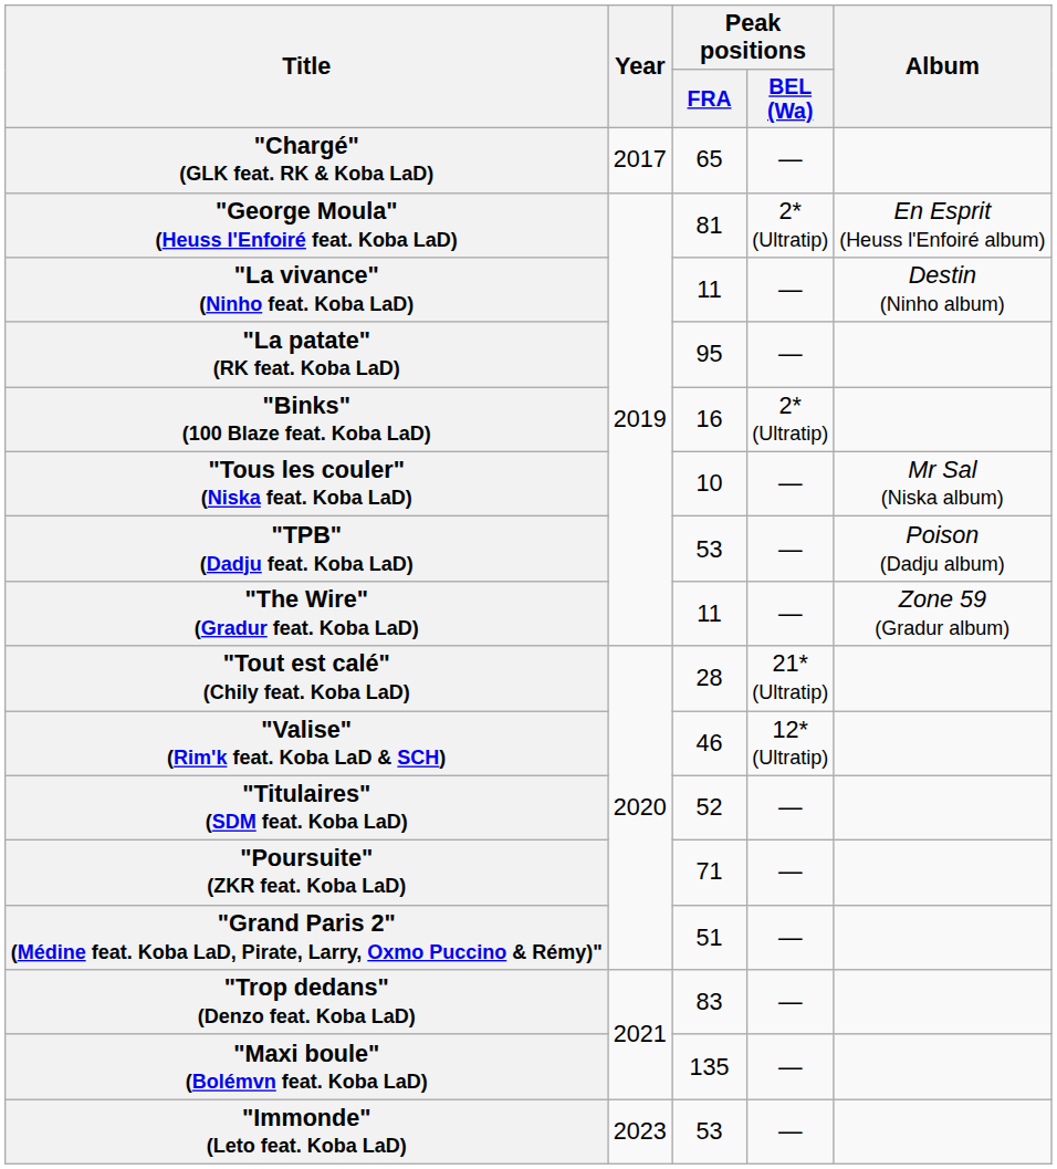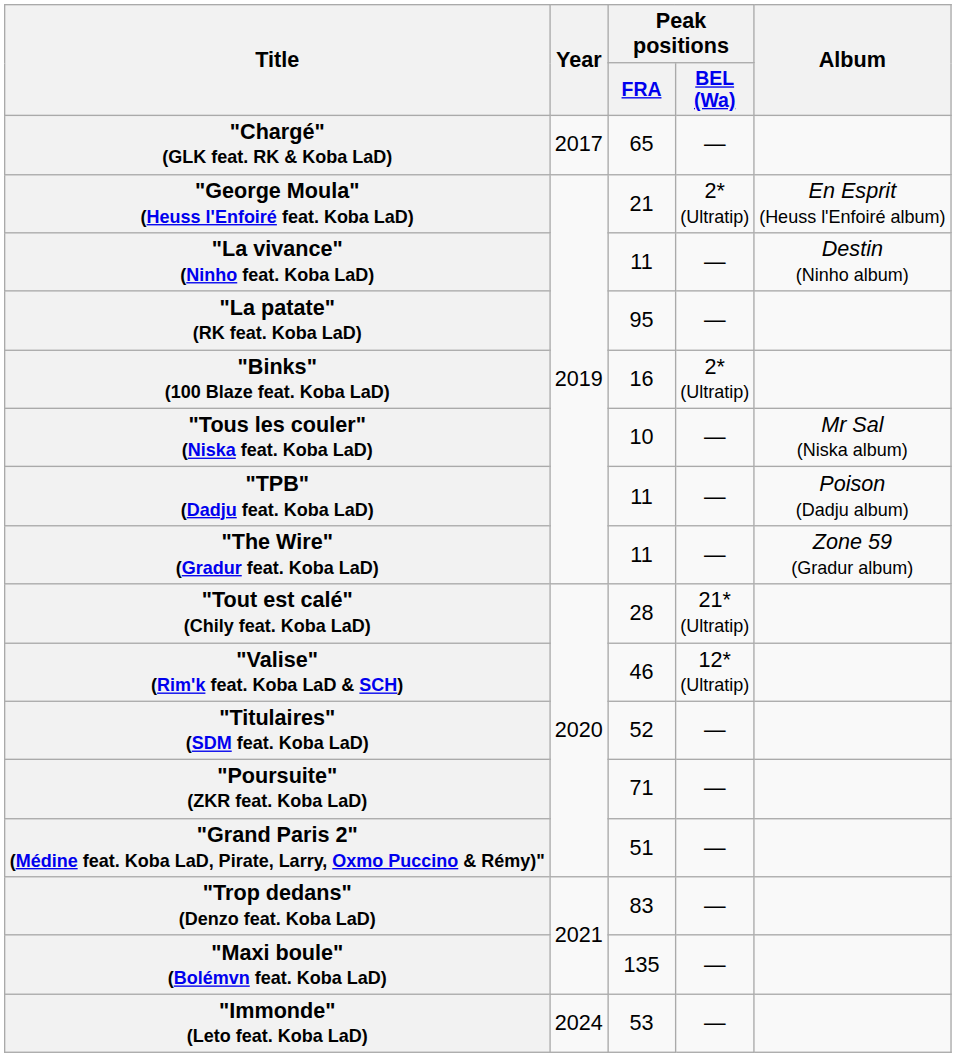"George Moula" (Heuss l'Enfoiré feat. Koba LaD) | Peak positions / FRA: 81 -> 21
"TPB" (Dadju feat. Koba LaD) | Peak positions / FRA: 53 -> 11
"Immonde" (Leto feat. Koba LaD) | Year: 2023 -> 2024
